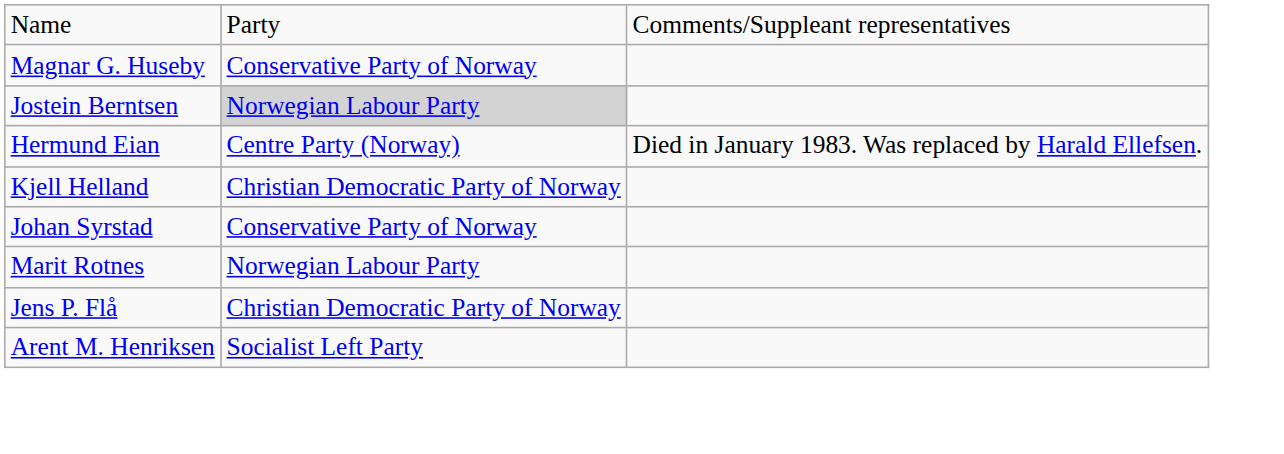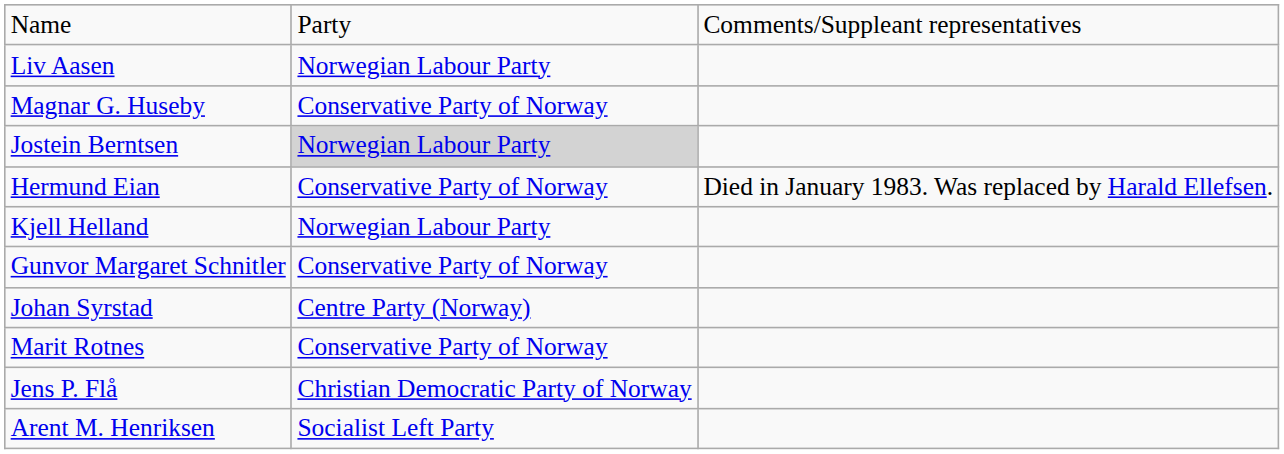+ row: Liv Aasen | Norwegian Labour Party
Hermund Eian | column 2: Centre Party (Norway) -> Conservative Party of Norway
Kjell Helland | column 2: Christian Democratic Party of Norway -> Norwegian Labour Party
+ row: Gunvor Margaret Schnitler | Conservative Party of Norway
Johan Syrstad | column 2: Conservative Party of Norway -> Centre Party (Norway)
Marit Rotnes | column 2: Norwegian Labour Party -> Conservative Party of Norway
